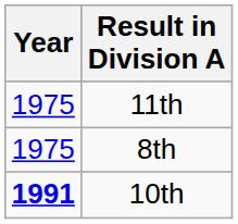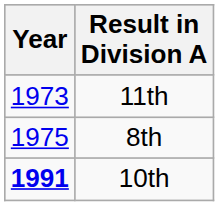11th | Year: 1975 -> 1973
